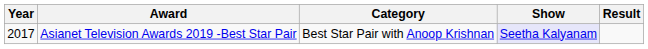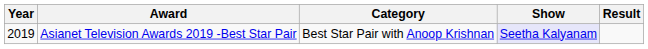Asianet Television Awards 2019 -Best Star Pair | Year: 2017 -> 2019
